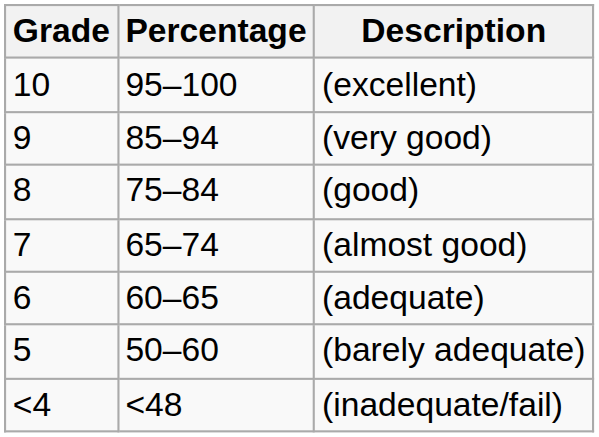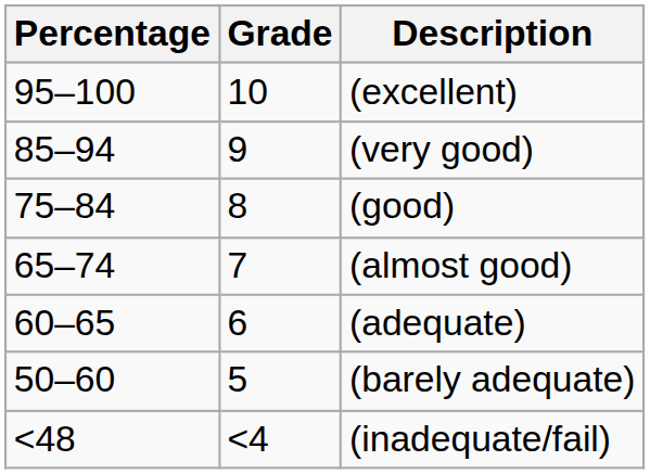columns swapped: Percentage <-> Grade
